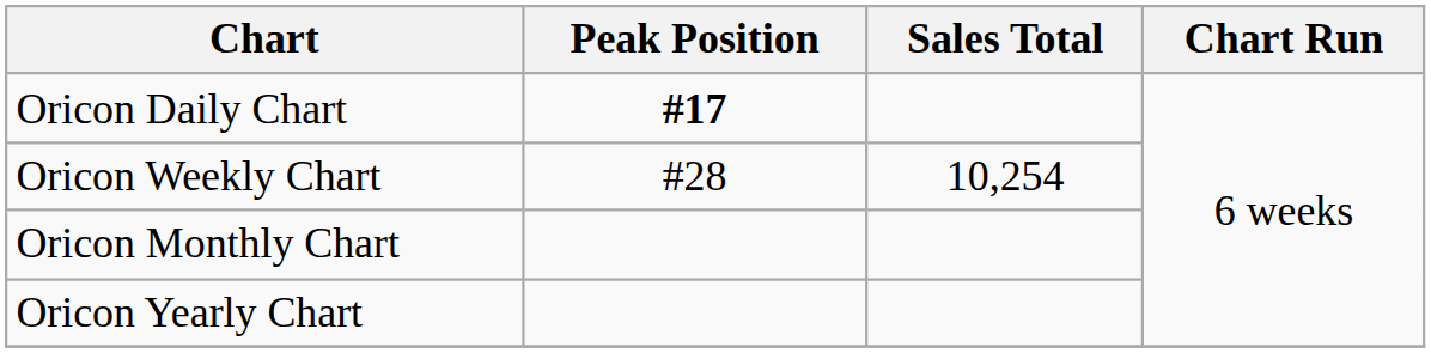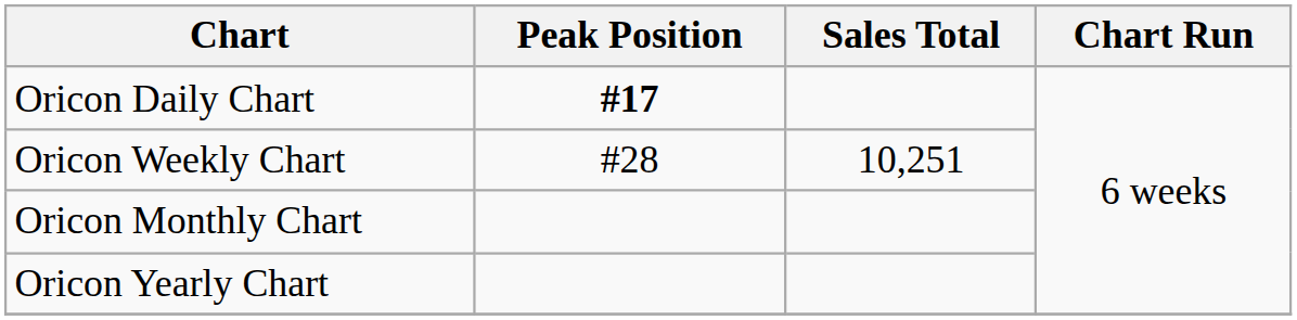Oricon Weekly Chart | Sales Total: 10,254 -> 10,251
